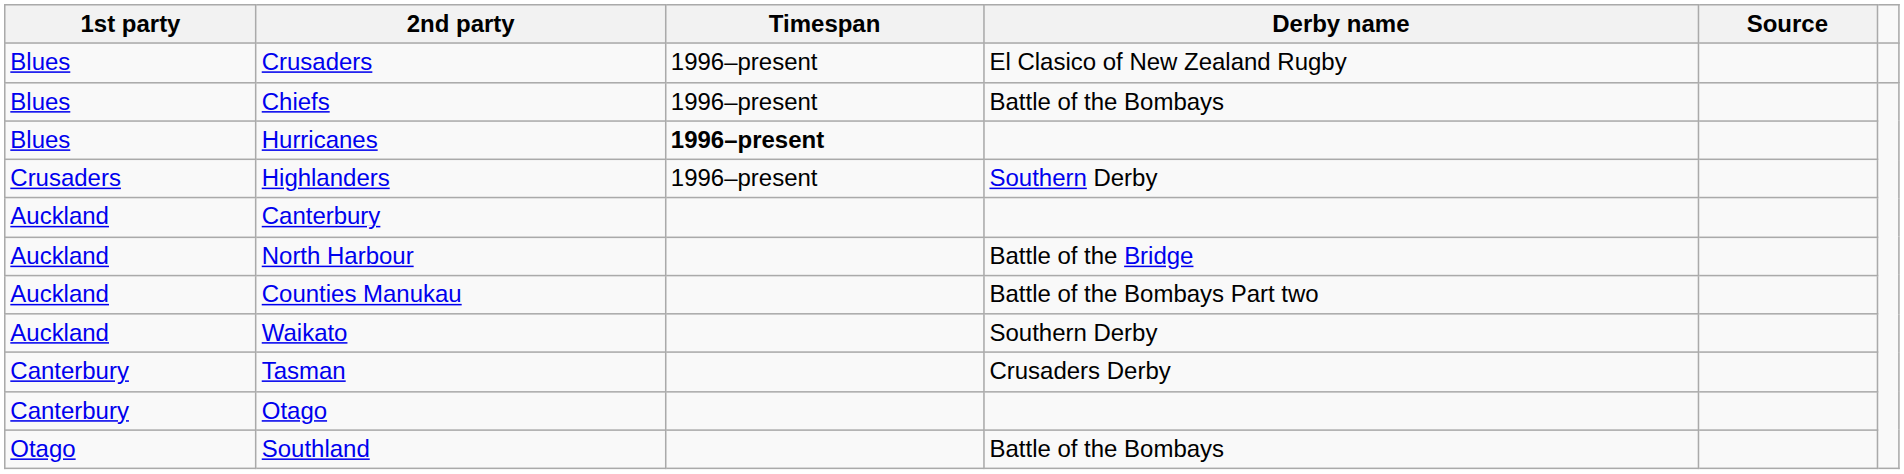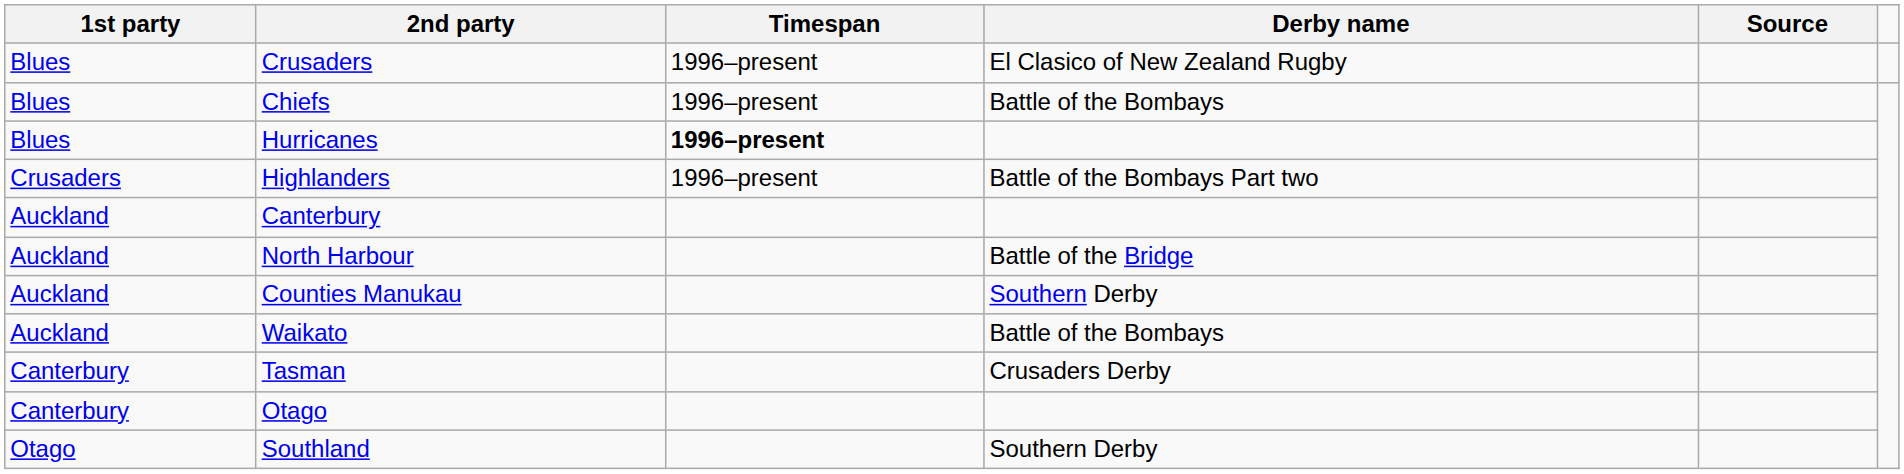Highlanders | Derby name: Southern Derby -> Battle of the Bombays Part two
Counties Manukau | Derby name: Battle of the Bombays Part two -> Southern Derby
Waikato | Derby name: Southern Derby -> Battle of the Bombays
Southland | Derby name: Battle of the Bombays -> Southern Derby
